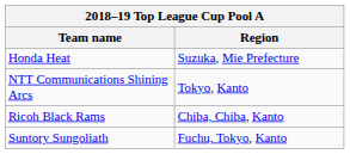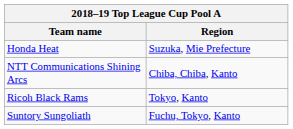NTT Communications Shining Arcs | Region: Tokyo, Kanto -> Chiba, Chiba, Kanto
Ricoh Black Rams | Region: Chiba, Chiba, Kanto -> Tokyo, Kanto
